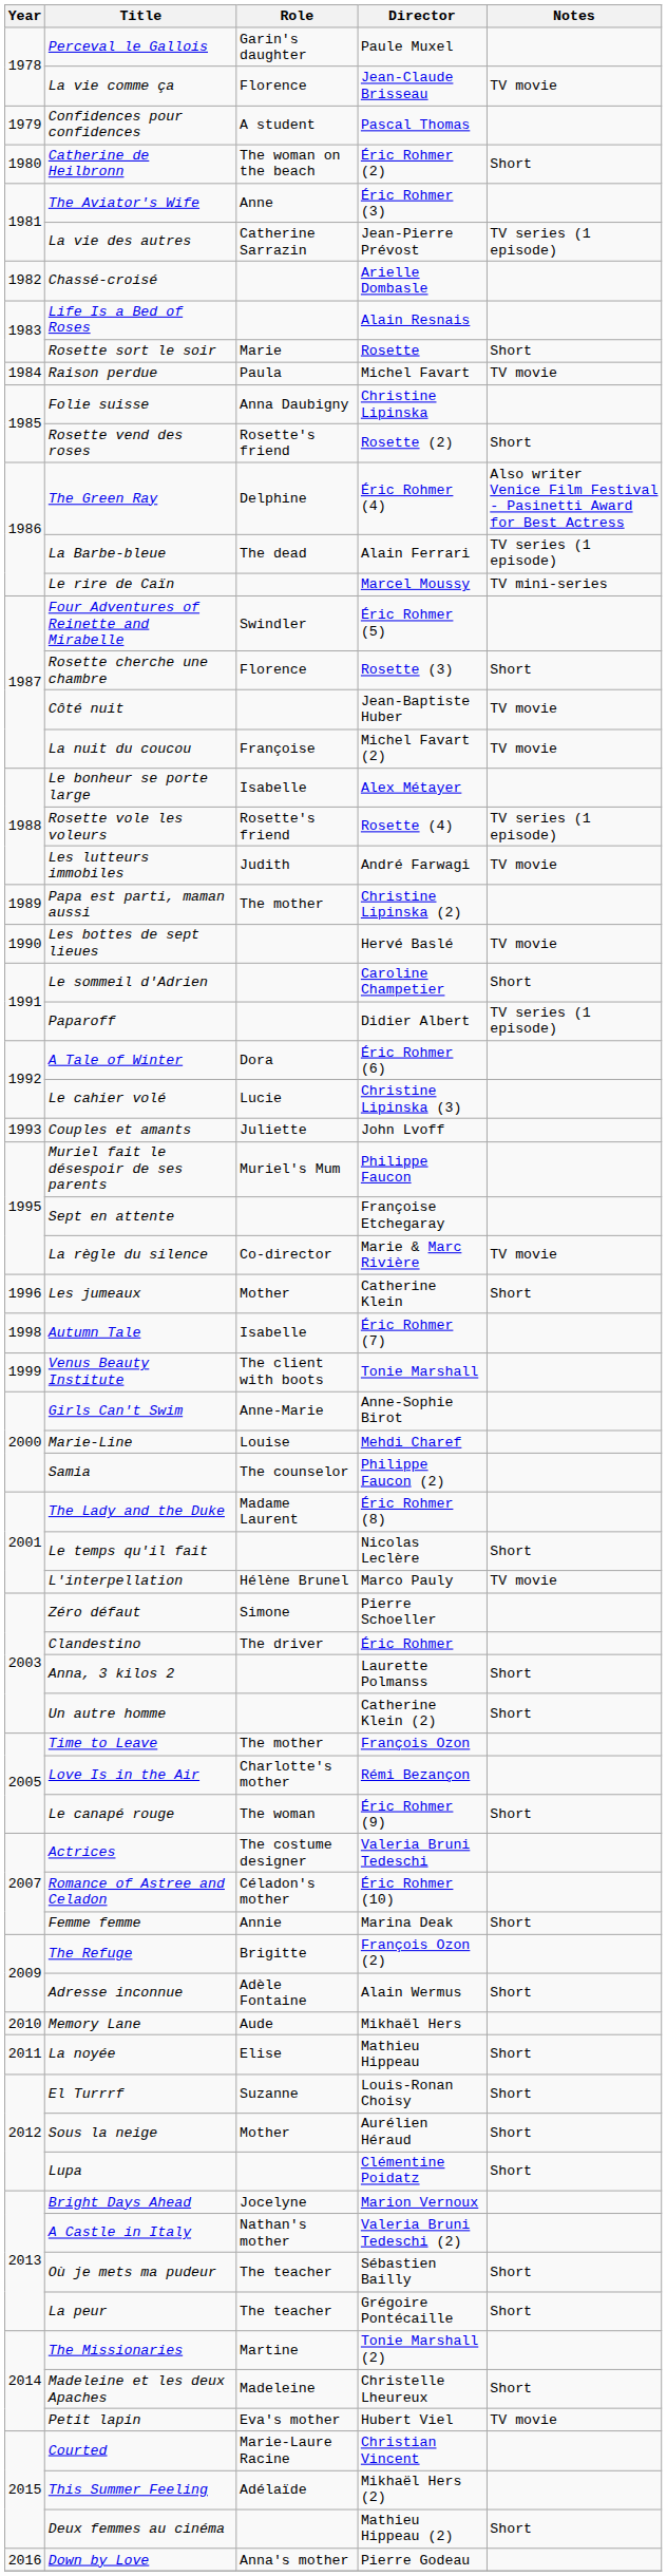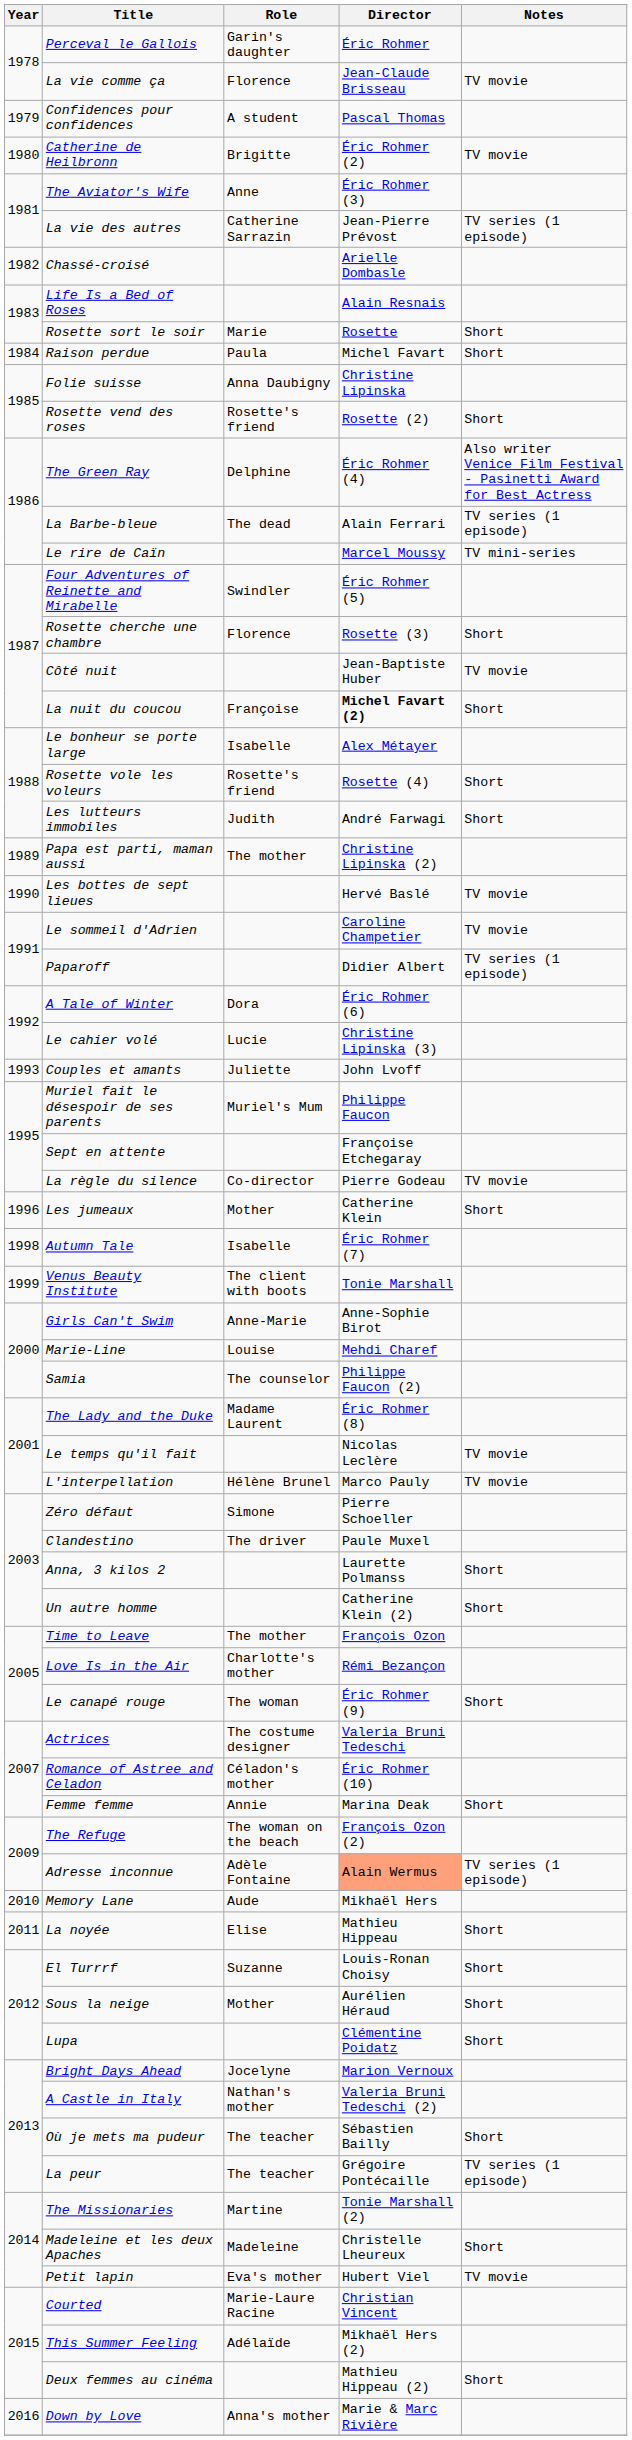Perceval le Gallois | Director: Paule Muxel -> Éric Rohmer
Catherine de Heilbronn | Role: The woman on the beach -> Brigitte
Catherine de Heilbronn | Notes: Short -> TV movie
Raison perdue | Notes: TV movie -> Short
La nuit du coucou | Director: normal -> bold
La nuit du coucou | Notes: TV movie -> Short
Rosette vole les voleurs | Notes: TV series (1 episode) -> Short
Les lutteurs immobiles | Notes: TV movie -> Short
Le sommeil d'Adrien | Notes: Short -> TV movie
La règle du silence | Director: Marie & Marc Rivière -> Pierre Godeau
Le temps qu'il fait | Notes: Short -> TV movie
Clandestino | Director: Éric Rohmer -> Paule Muxel
The Refuge | Role: Brigitte -> The woman on the beach
Adresse inconnue | Director: no background -> lightsalmon background
Adresse inconnue | Notes: Short -> TV series (1 episode)
La peur | Notes: Short -> TV series (1 episode)
Down by Love | Director: Pierre Godeau -> Marie & Marc Rivière
